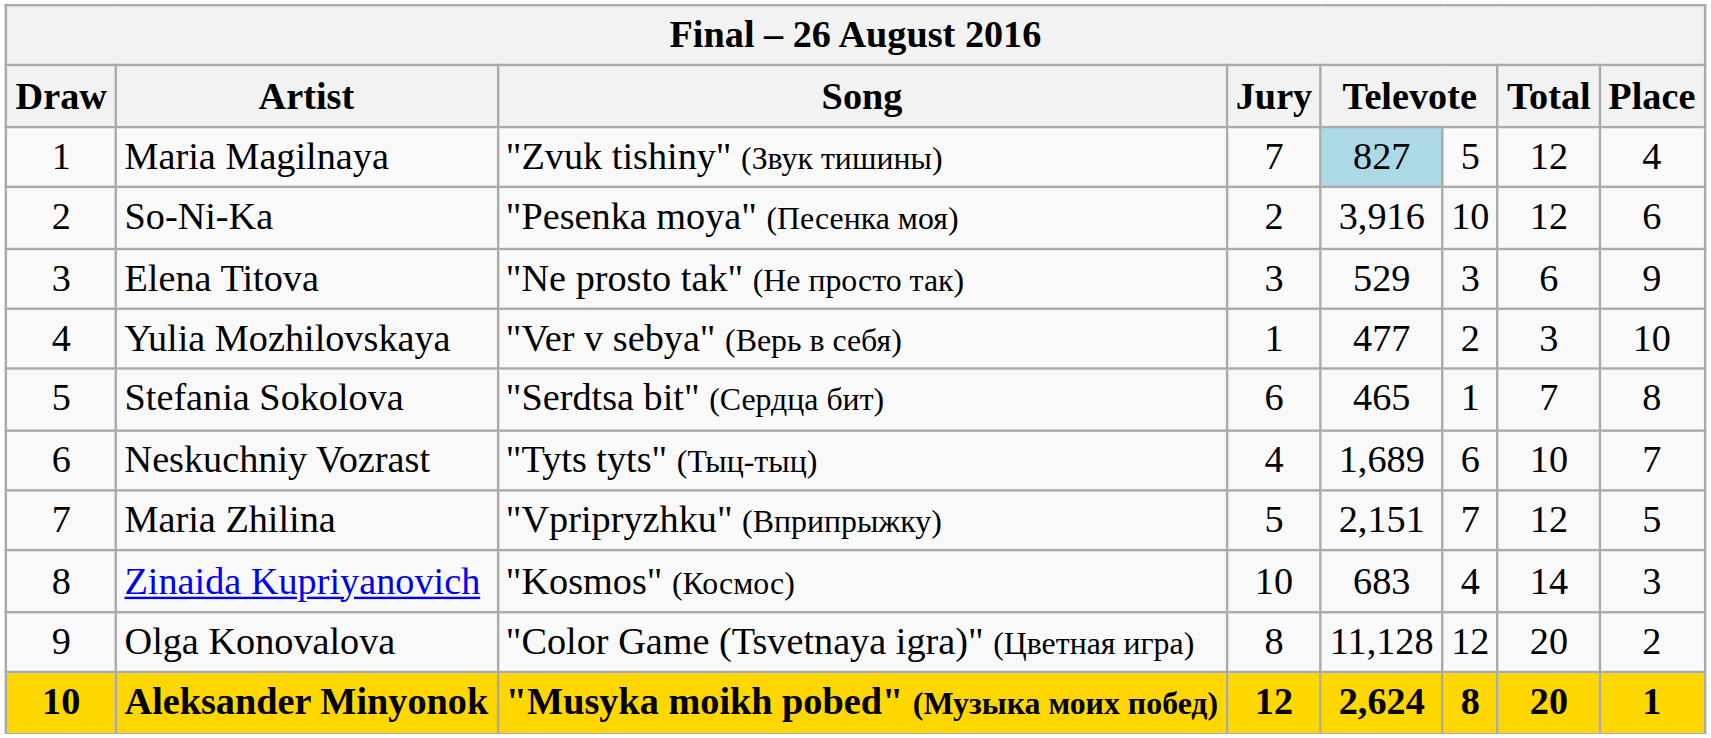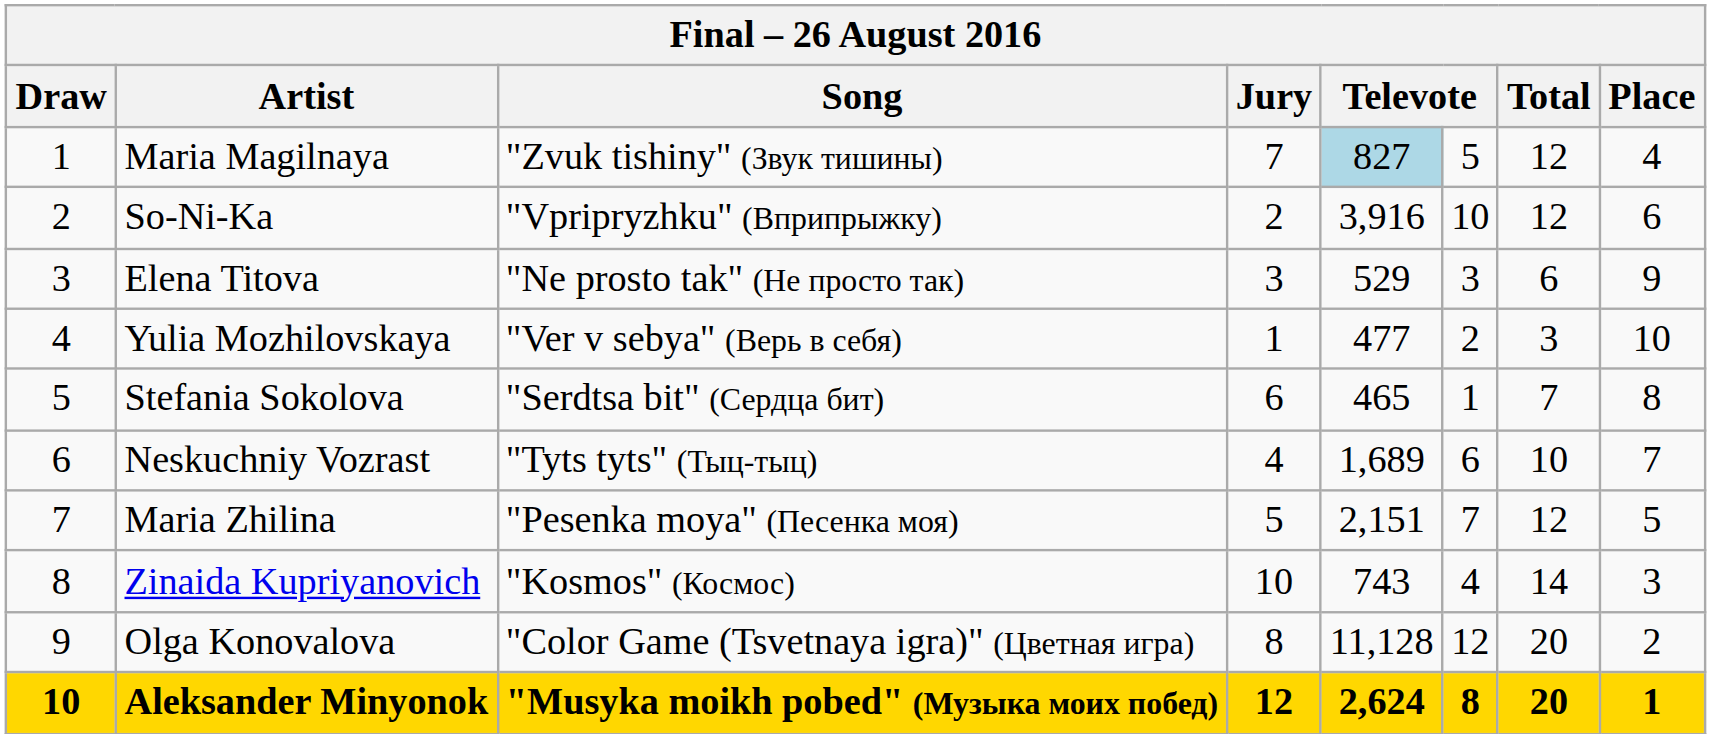So-Ni-Ka | Song: "Pesenka moya" (Песенка моя) -> "Vpripryzhku" (Вприпрыжку)
Maria Zhilina | Song: "Vpripryzhku" (Вприпрыжку) -> "Pesenka moya" (Песенка моя)
Zinaida Kupriyanovich | column 5: 683 -> 743
